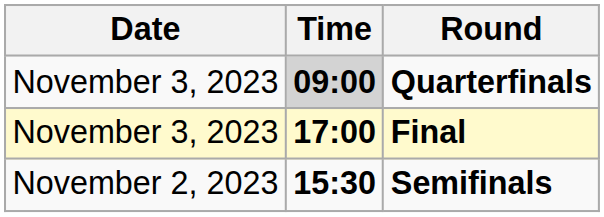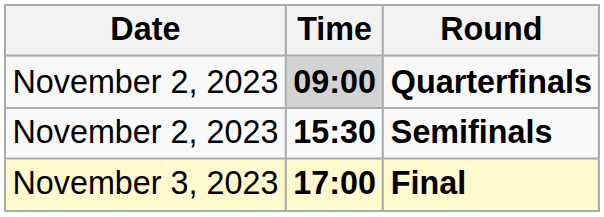Quarterfinals | Date: November 3, 2023 -> November 2, 2023
rows swapped: Semifinals <-> Final
